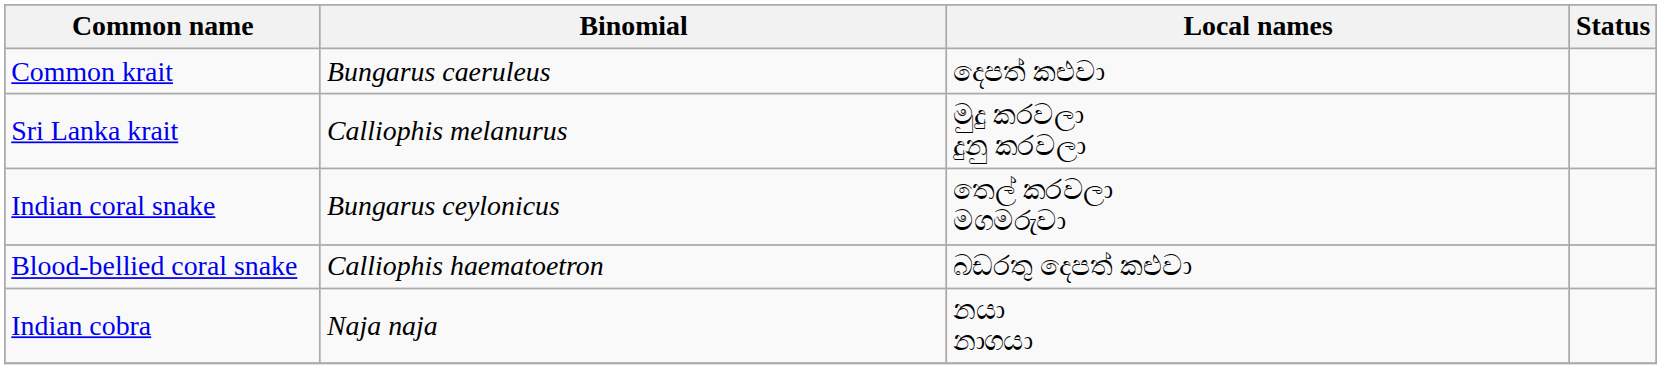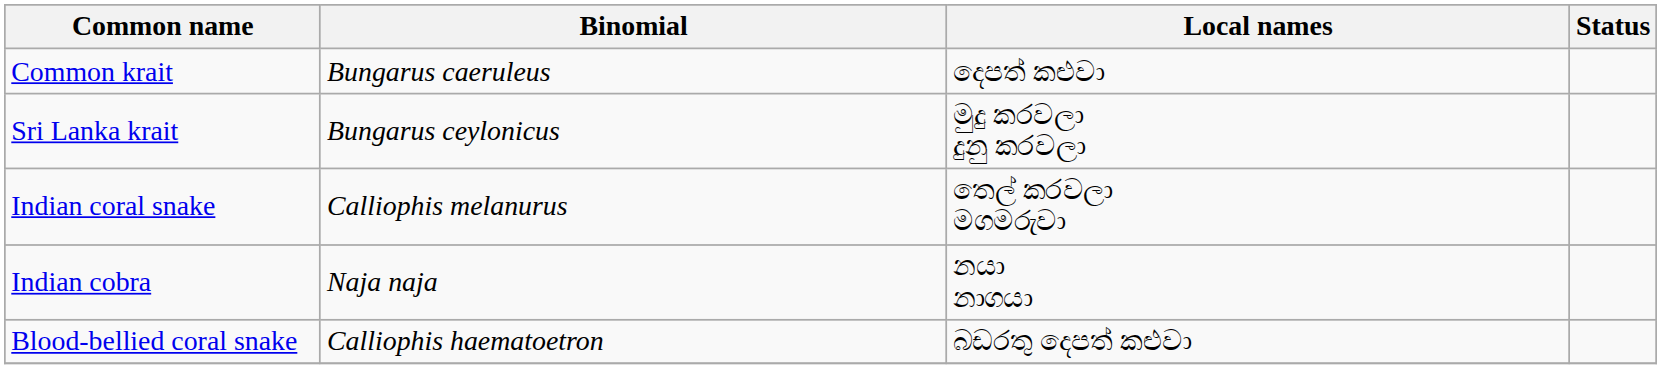Sri Lanka krait | Binomial: Calliophis melanurus -> Bungarus ceylonicus
Indian coral snake | Binomial: Bungarus ceylonicus -> Calliophis melanurus
rows swapped: Blood-bellied coral snake <-> Indian cobra
